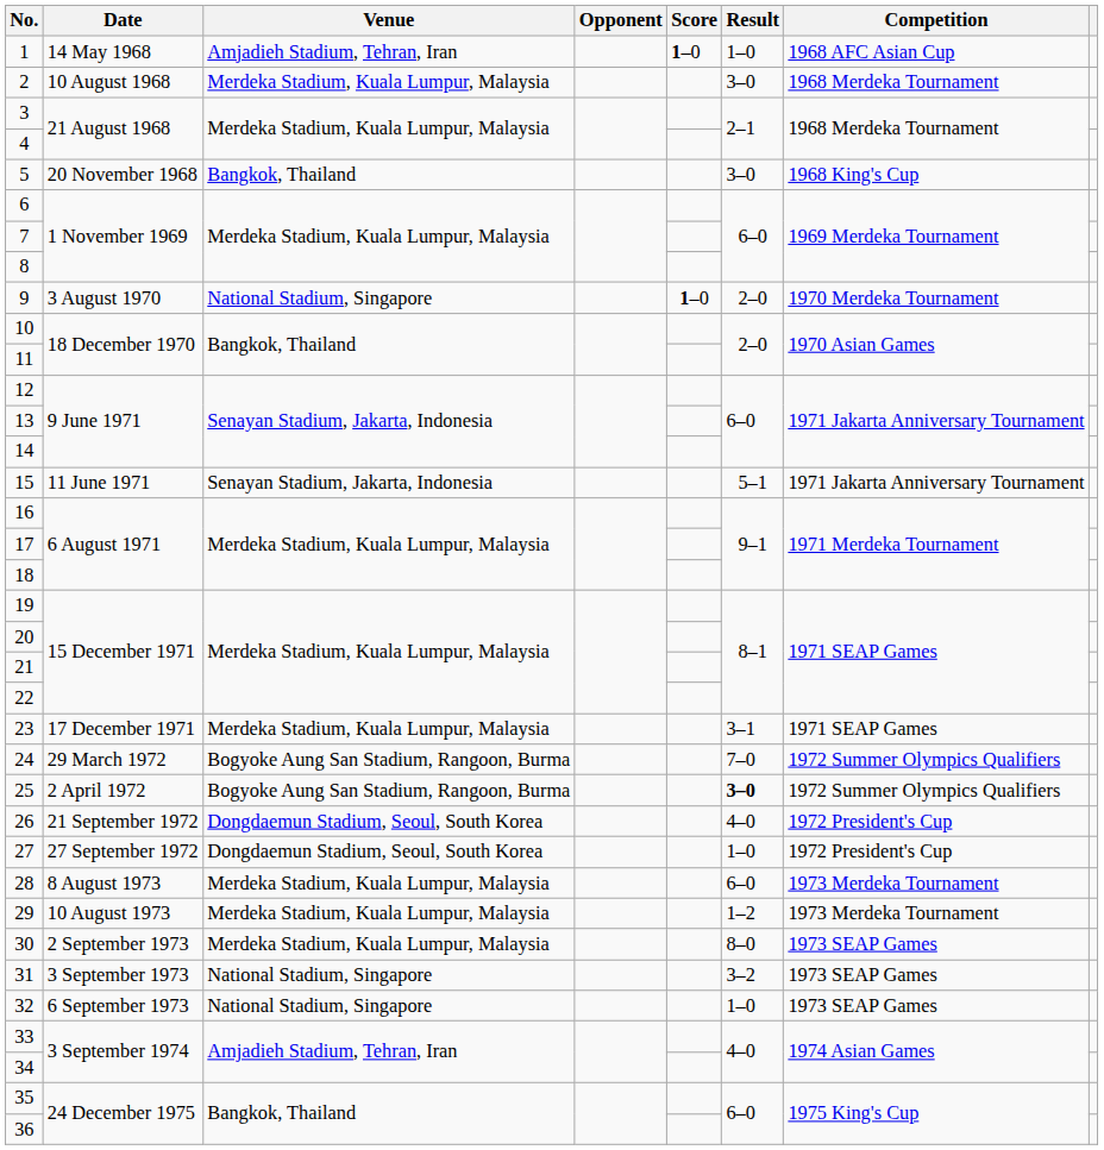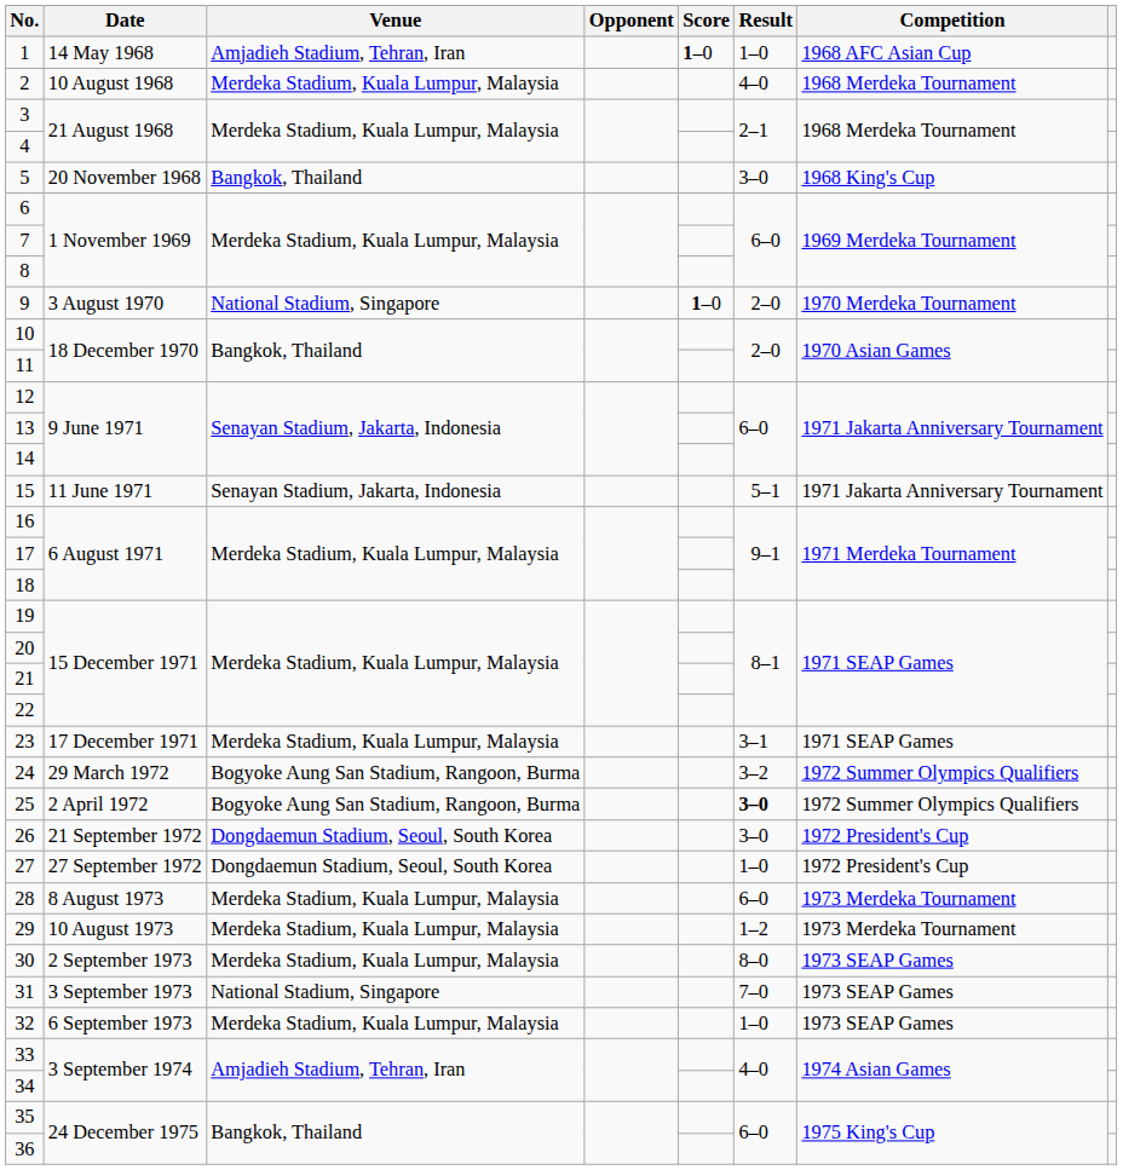2 | Result: 3–0 -> 4–0
24 | Result: 7–0 -> 3–2
26 | Result: 4–0 -> 3–0
31 | Result: 3–2 -> 7–0
32 | Venue: National Stadium, Singapore -> Merdeka Stadium, Kuala Lumpur, Malaysia
